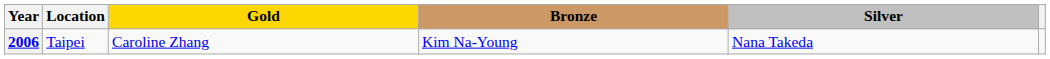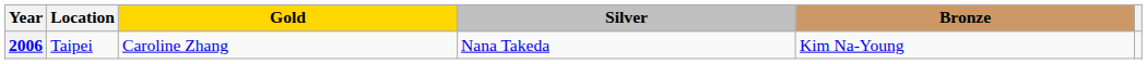columns swapped: Silver <-> Bronze
